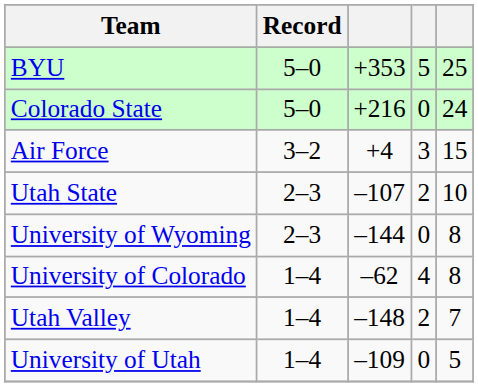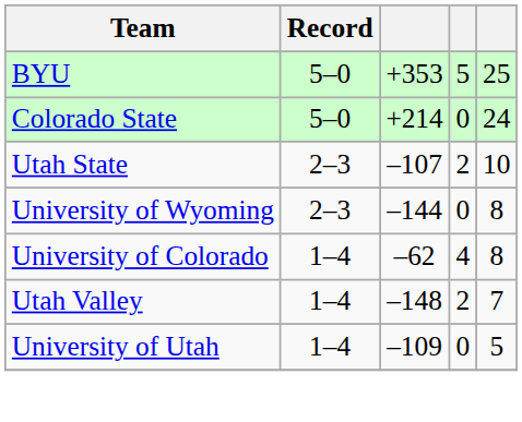Colorado State | column 3: +216 -> +214
- row: Air Force | 3–2 | +4 | 3 | 15
